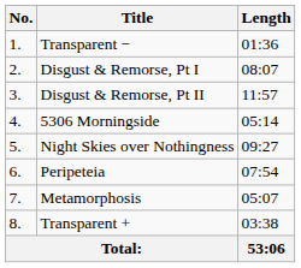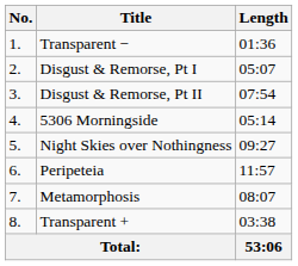Disgust & Remorse, Pt I | Length: 08:07 -> 05:07
Disgust & Remorse, Pt II | Length: 11:57 -> 07:54
Peripeteia | Length: 07:54 -> 11:57
Metamorphosis | Length: 05:07 -> 08:07
